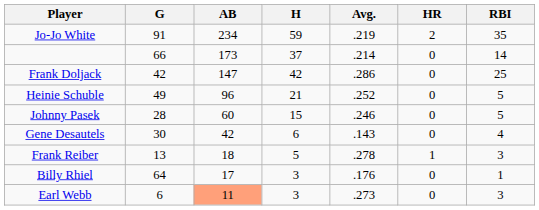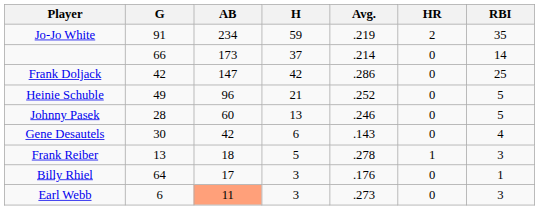Johnny Pasek | H: 15 -> 13
